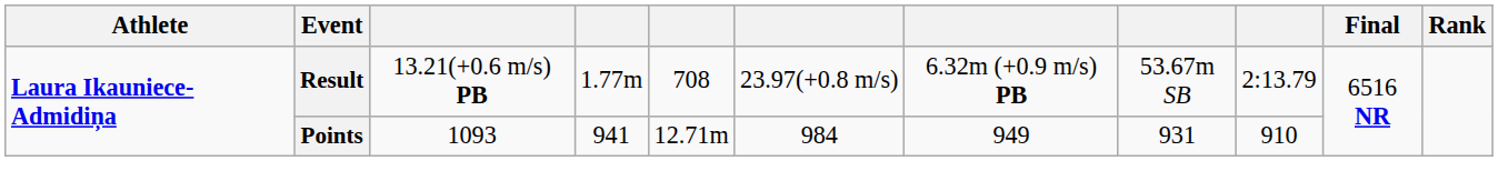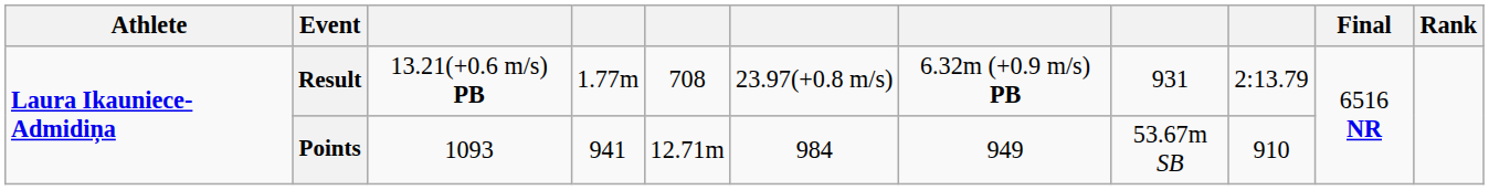Result | column 8: 53.67m SB -> 931
Points | column 8: 931 -> 53.67m SB
